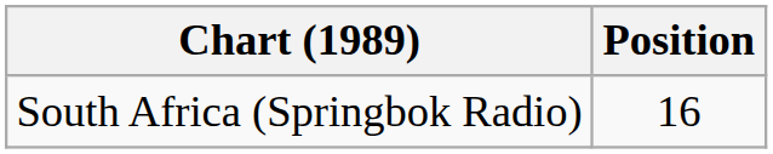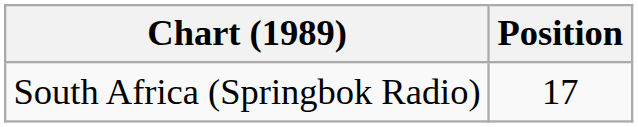South Africa (Springbok Radio) | Position: 16 -> 17
